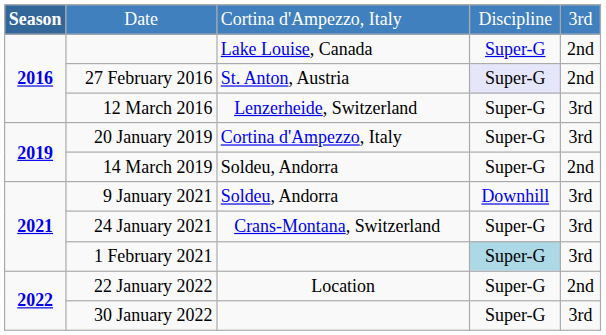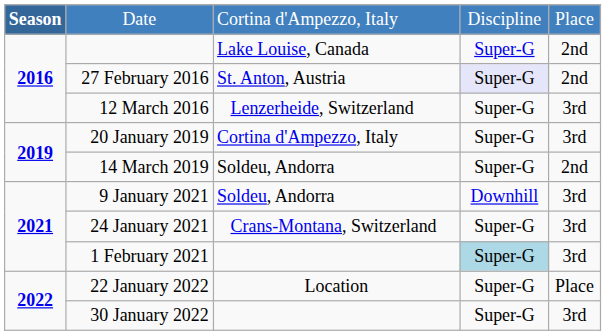Date | column 5: 3rd -> Place
22 January 2022 | column 5: 2nd -> Place
